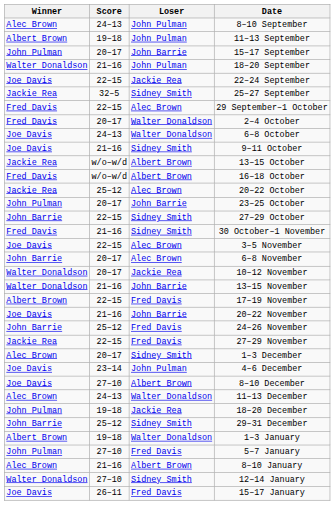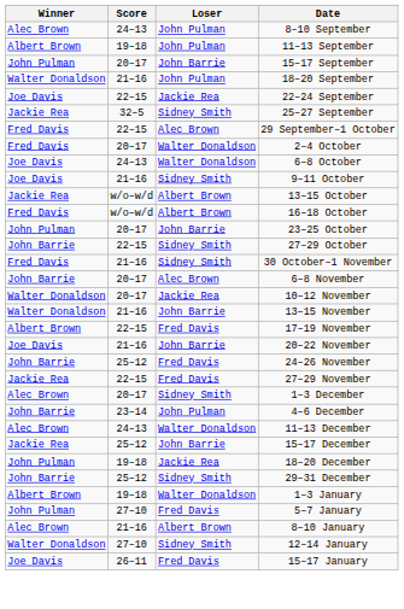- row: Jackie Rea | 25–12 | Alec Brown | 20–22 October
- row: Joe Davis | 22–15 | Alec Brown | 3–5 November
4–6 December | Winner: Joe Davis -> John Barrie
- row: Joe Davis | 27–10 | Albert Brown | 8–10 December
+ row: Jackie Rea | 25–12 | John Barrie | 15–17 December
